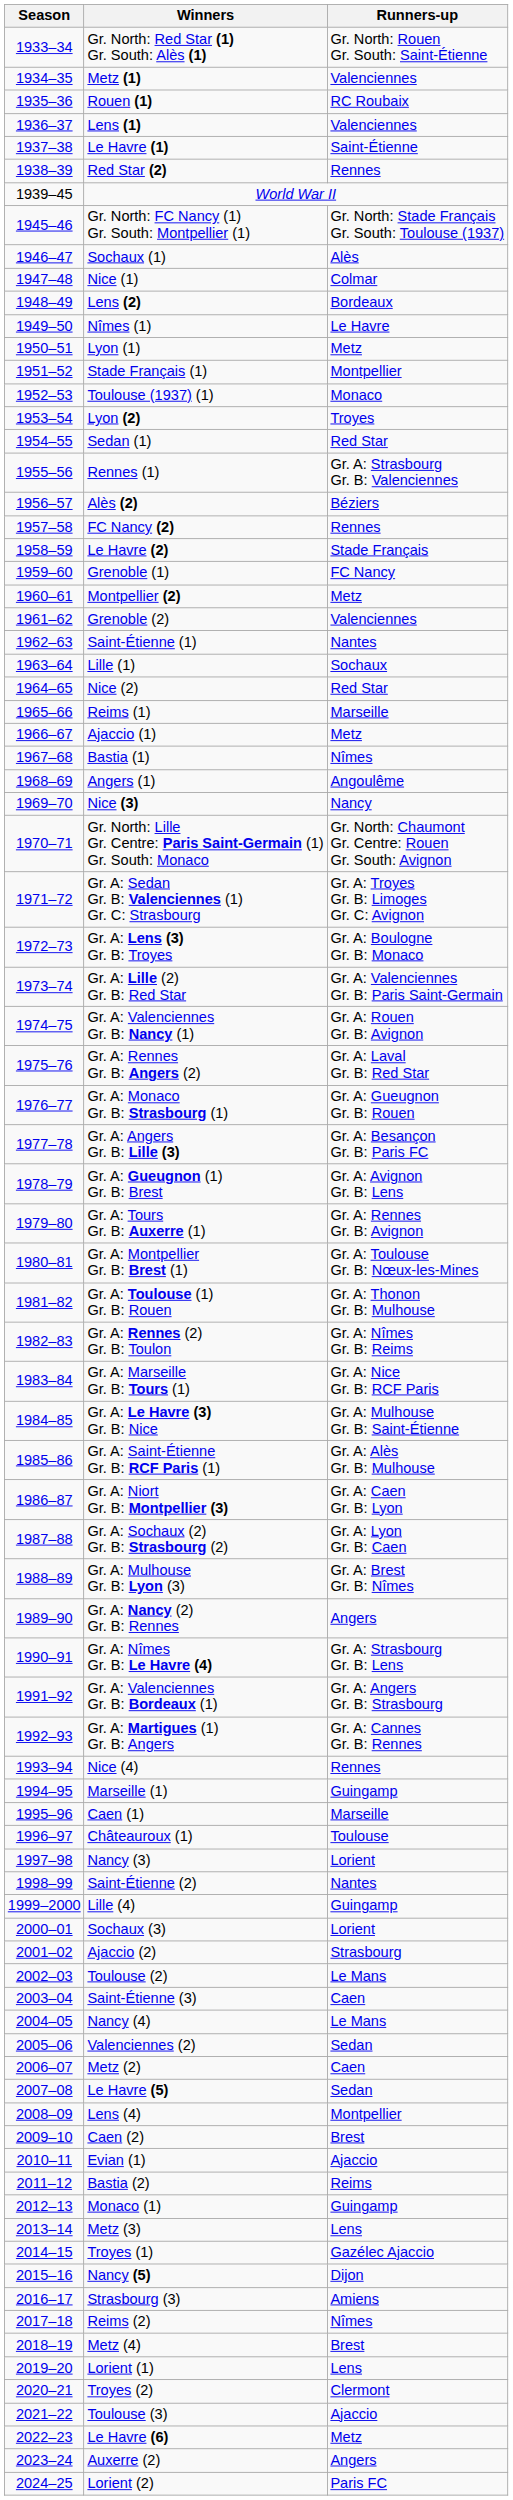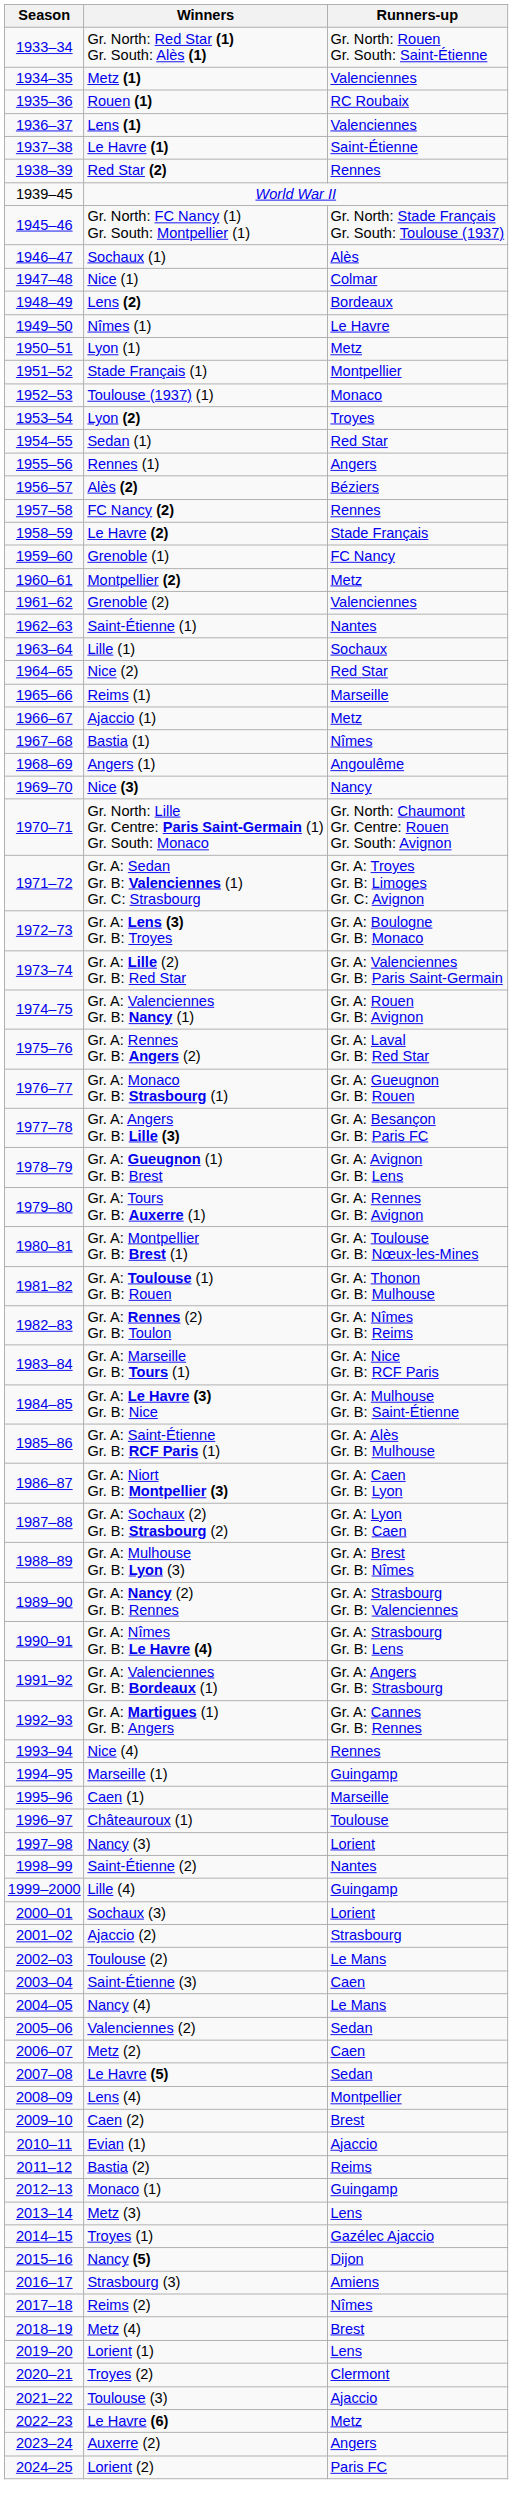Rennes (1) | Runners-up: Gr. A: Strasbourg Gr. B: Valenciennes -> Angers
Gr. A: Nancy (2) Gr. B: Rennes | Runners-up: Angers -> Gr. A: Strasbourg Gr. B: Valenciennes
